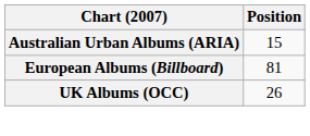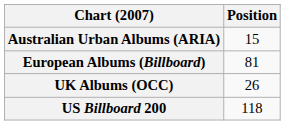+ row: US Billboard 200 | 118
